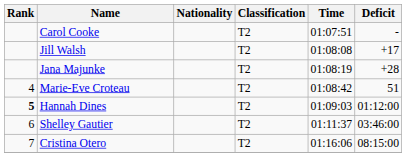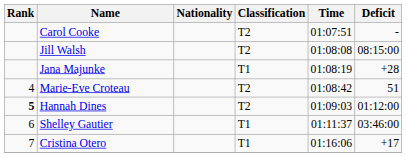Jill Walsh | Deficit: +17 -> 08:15:00
Jana Majunke | Classification: T2 -> T1
Shelley Gautier | Classification: T2 -> T1
Cristina Otero | Classification: T2 -> T1
Cristina Otero | Deficit: 08:15:00 -> +17
